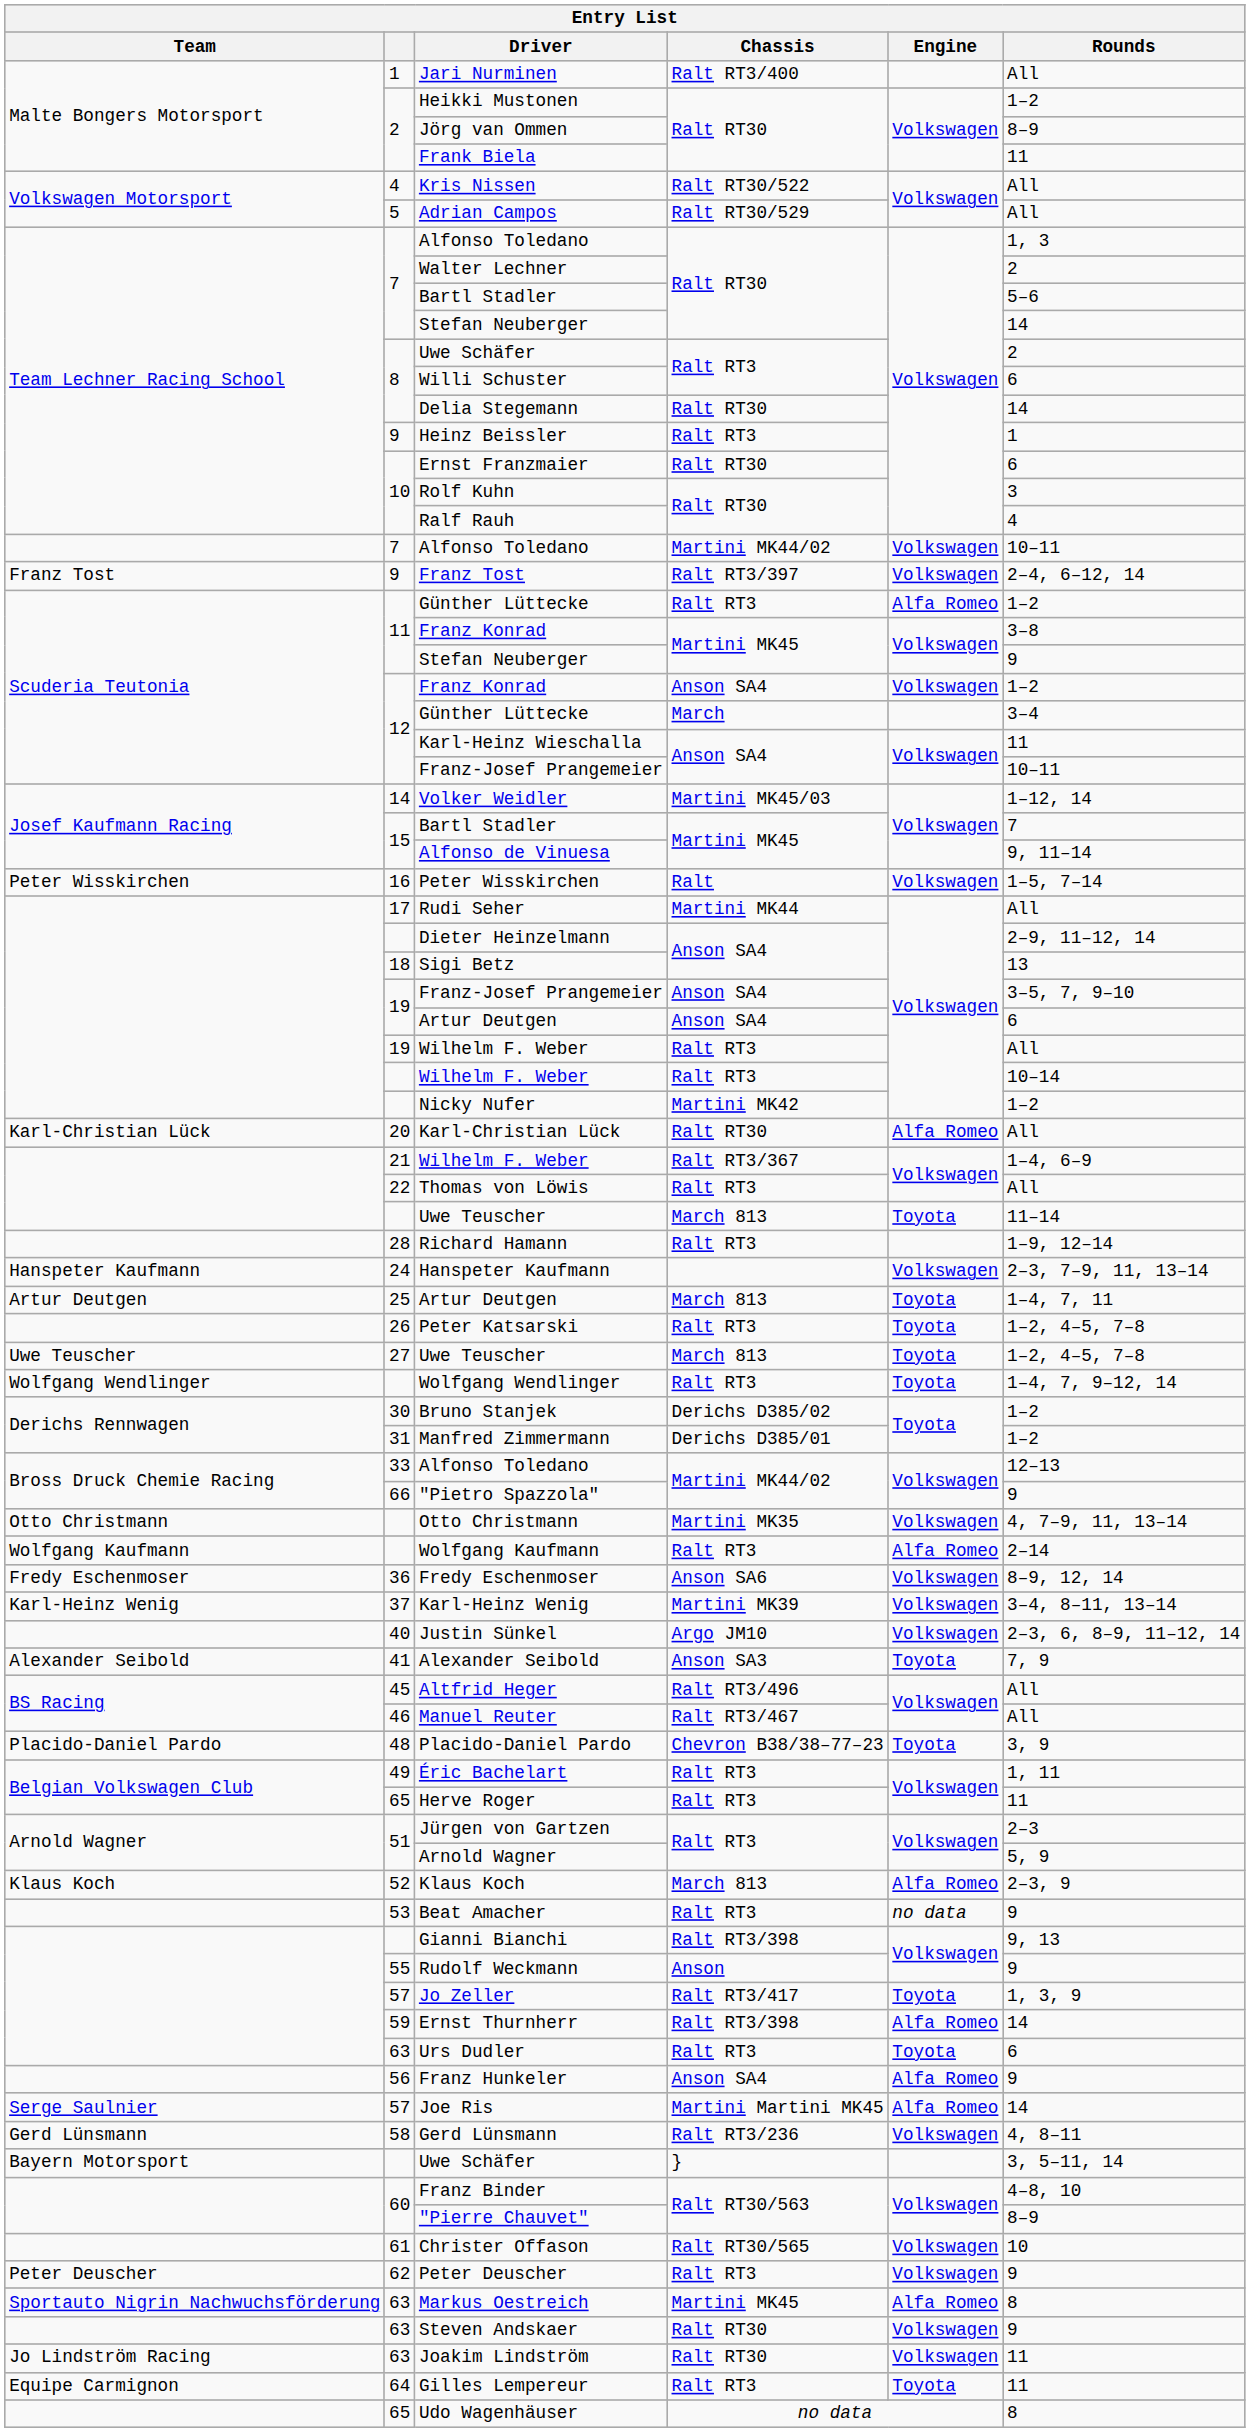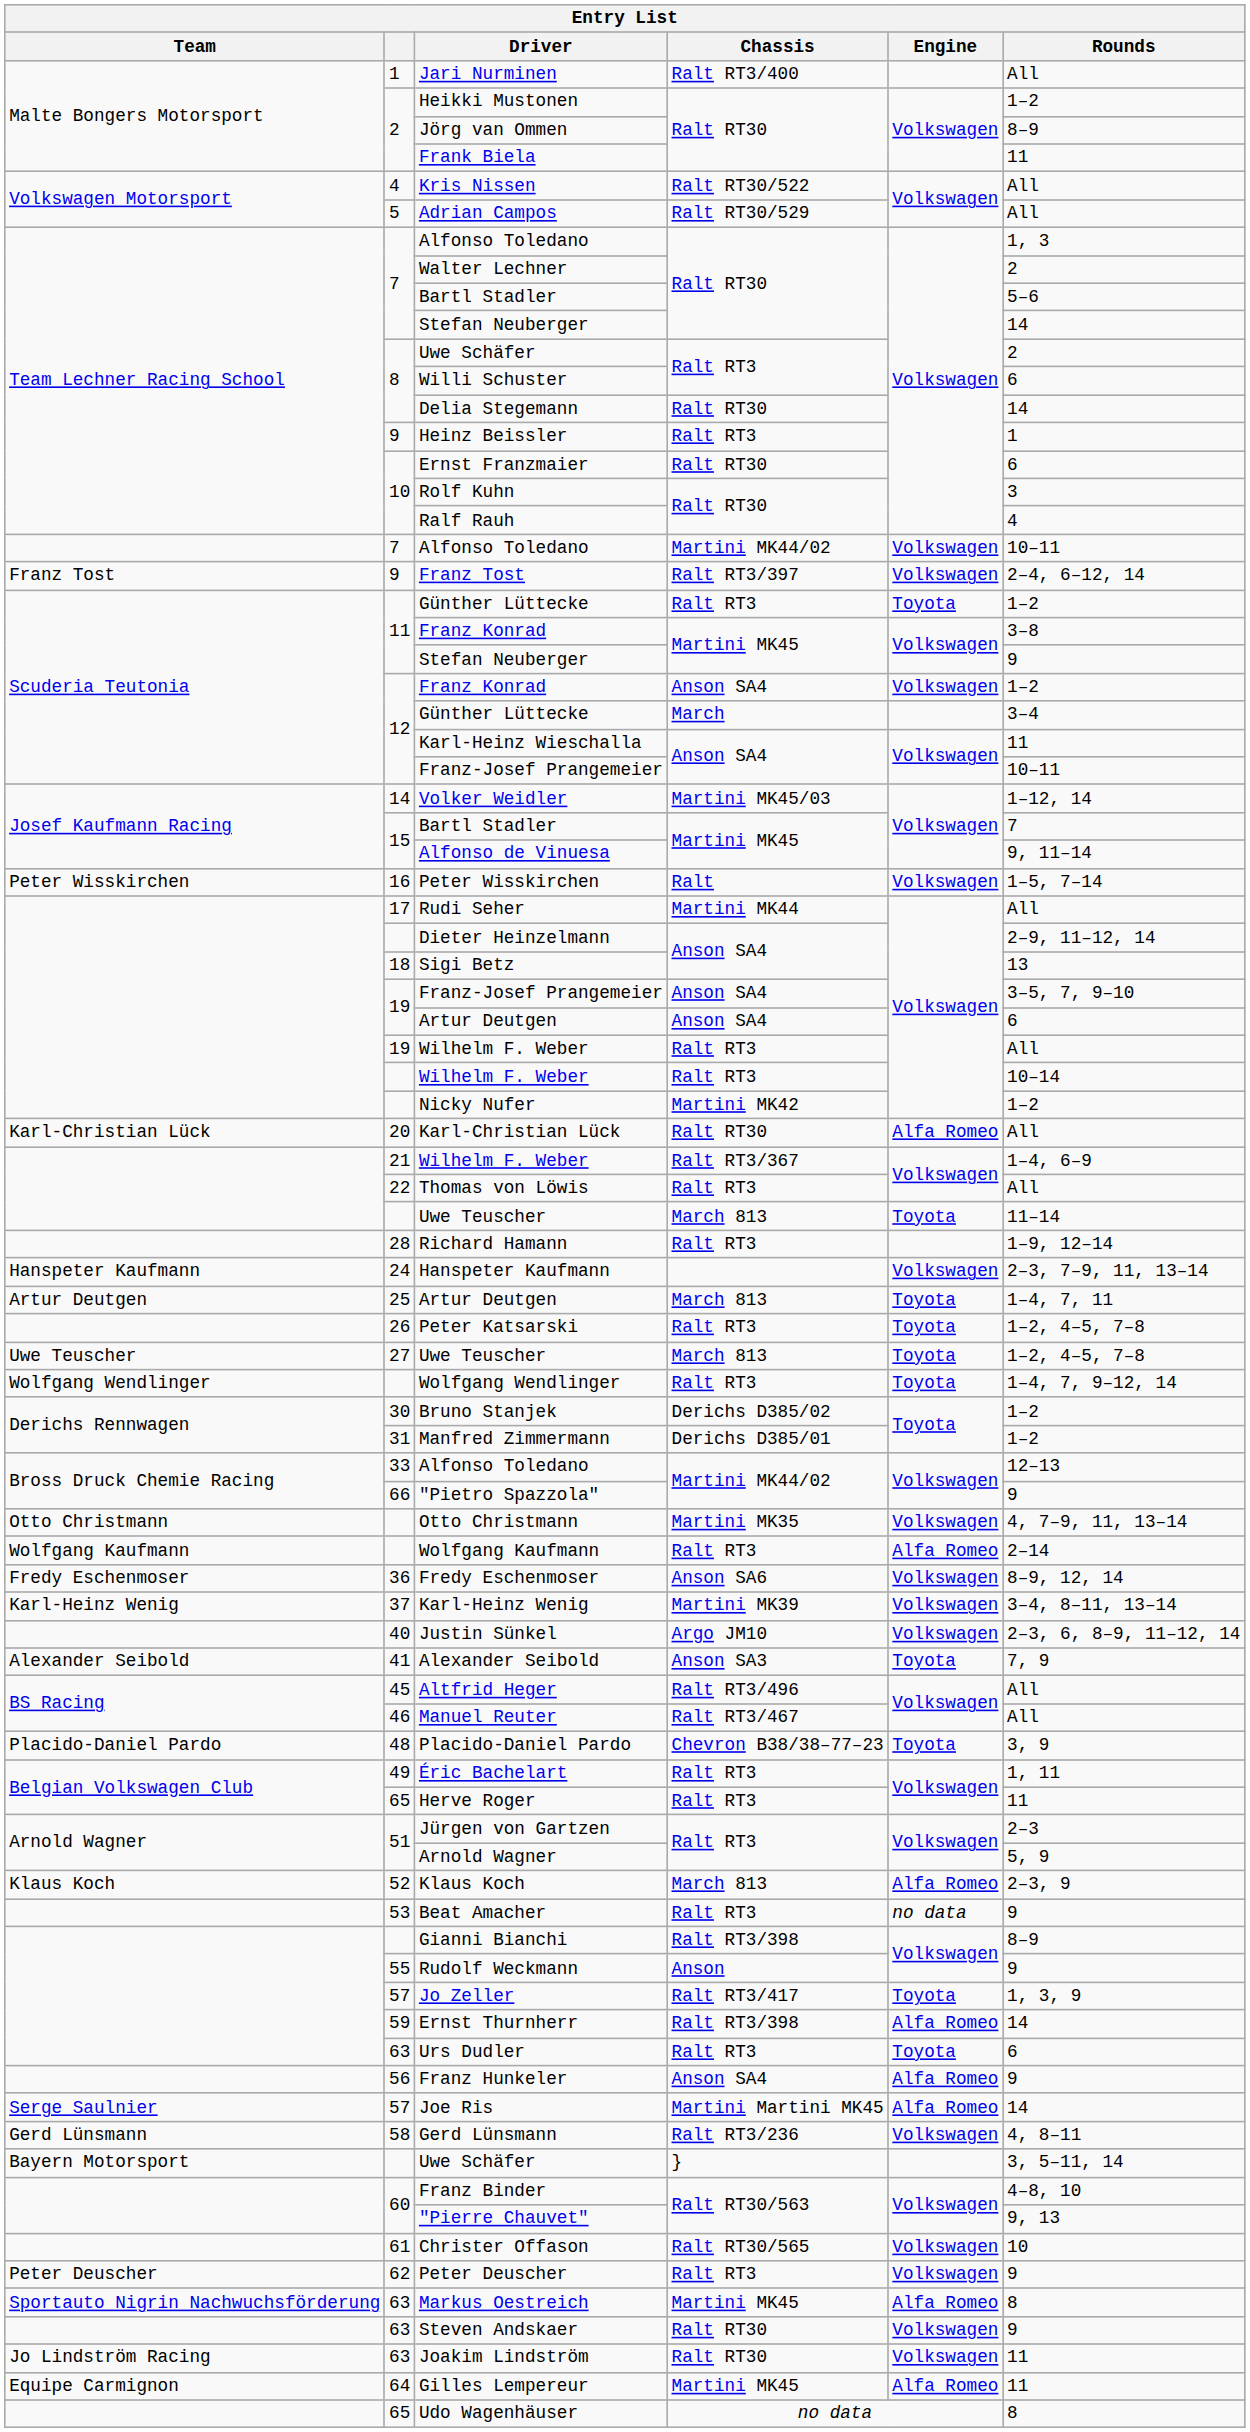11 / Günther Lüttecke | Engine: Alfa Romeo -> Toyota
Gianni Bianchi | Rounds: 9, 13 -> 8–9
"Pierre Chauvet" | Rounds: 8–9 -> 9, 13
Gilles Lempereur | Chassis: Ralt RT3 -> Martini MK45
Gilles Lempereur | Engine: Toyota -> Alfa Romeo
